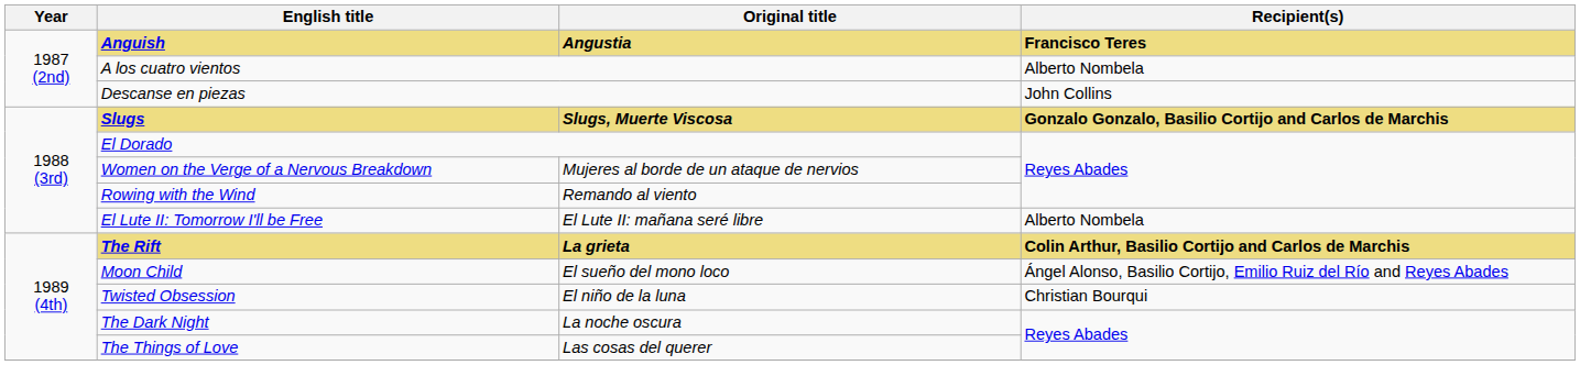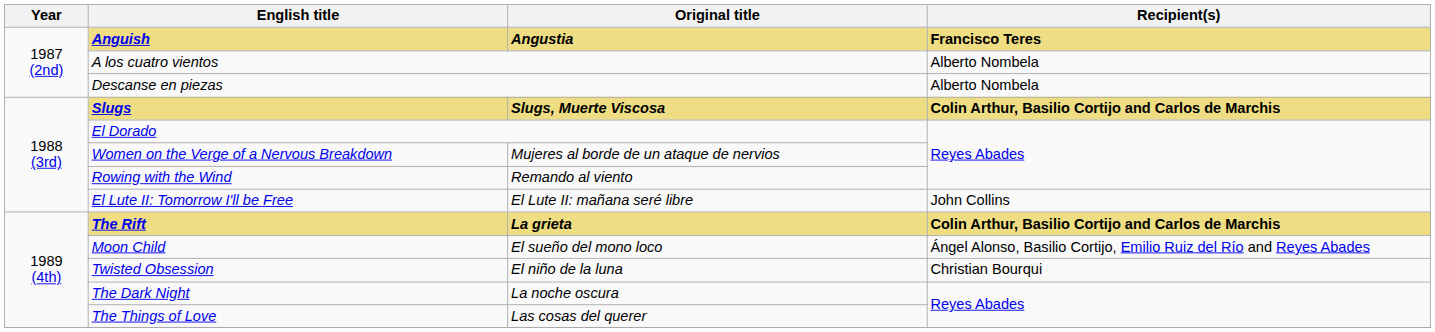Descanse en piezas | Recipient(s): John Collins -> Alberto Nombela
Slugs | Recipient(s): Gonzalo Gonzalo, Basilio Cortijo and Carlos de Marchis -> Colin Arthur, Basilio Cortijo and Carlos de Marchis
El Lute II: Tomorrow I'll be Free | Recipient(s): Alberto Nombela -> John Collins
